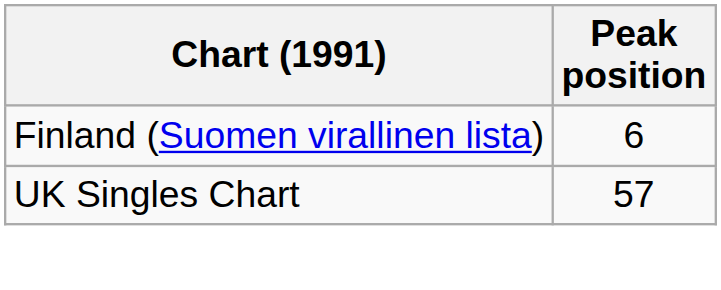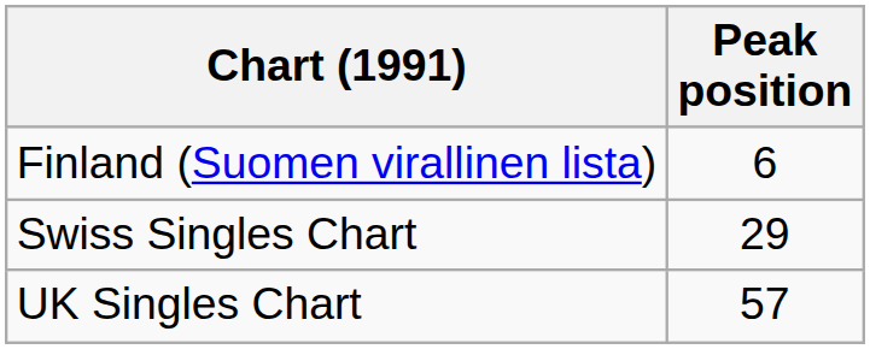+ row: Swiss Singles Chart | 29
